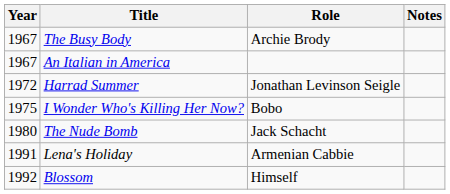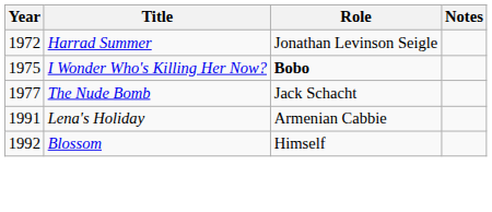- row: 1967 | The Busy Body | Archie Brody
- row: 1967 | An Italian in America
I Wonder Who's Killing Her Now? | Role: normal -> bold
The Nude Bomb | Year: 1980 -> 1977
